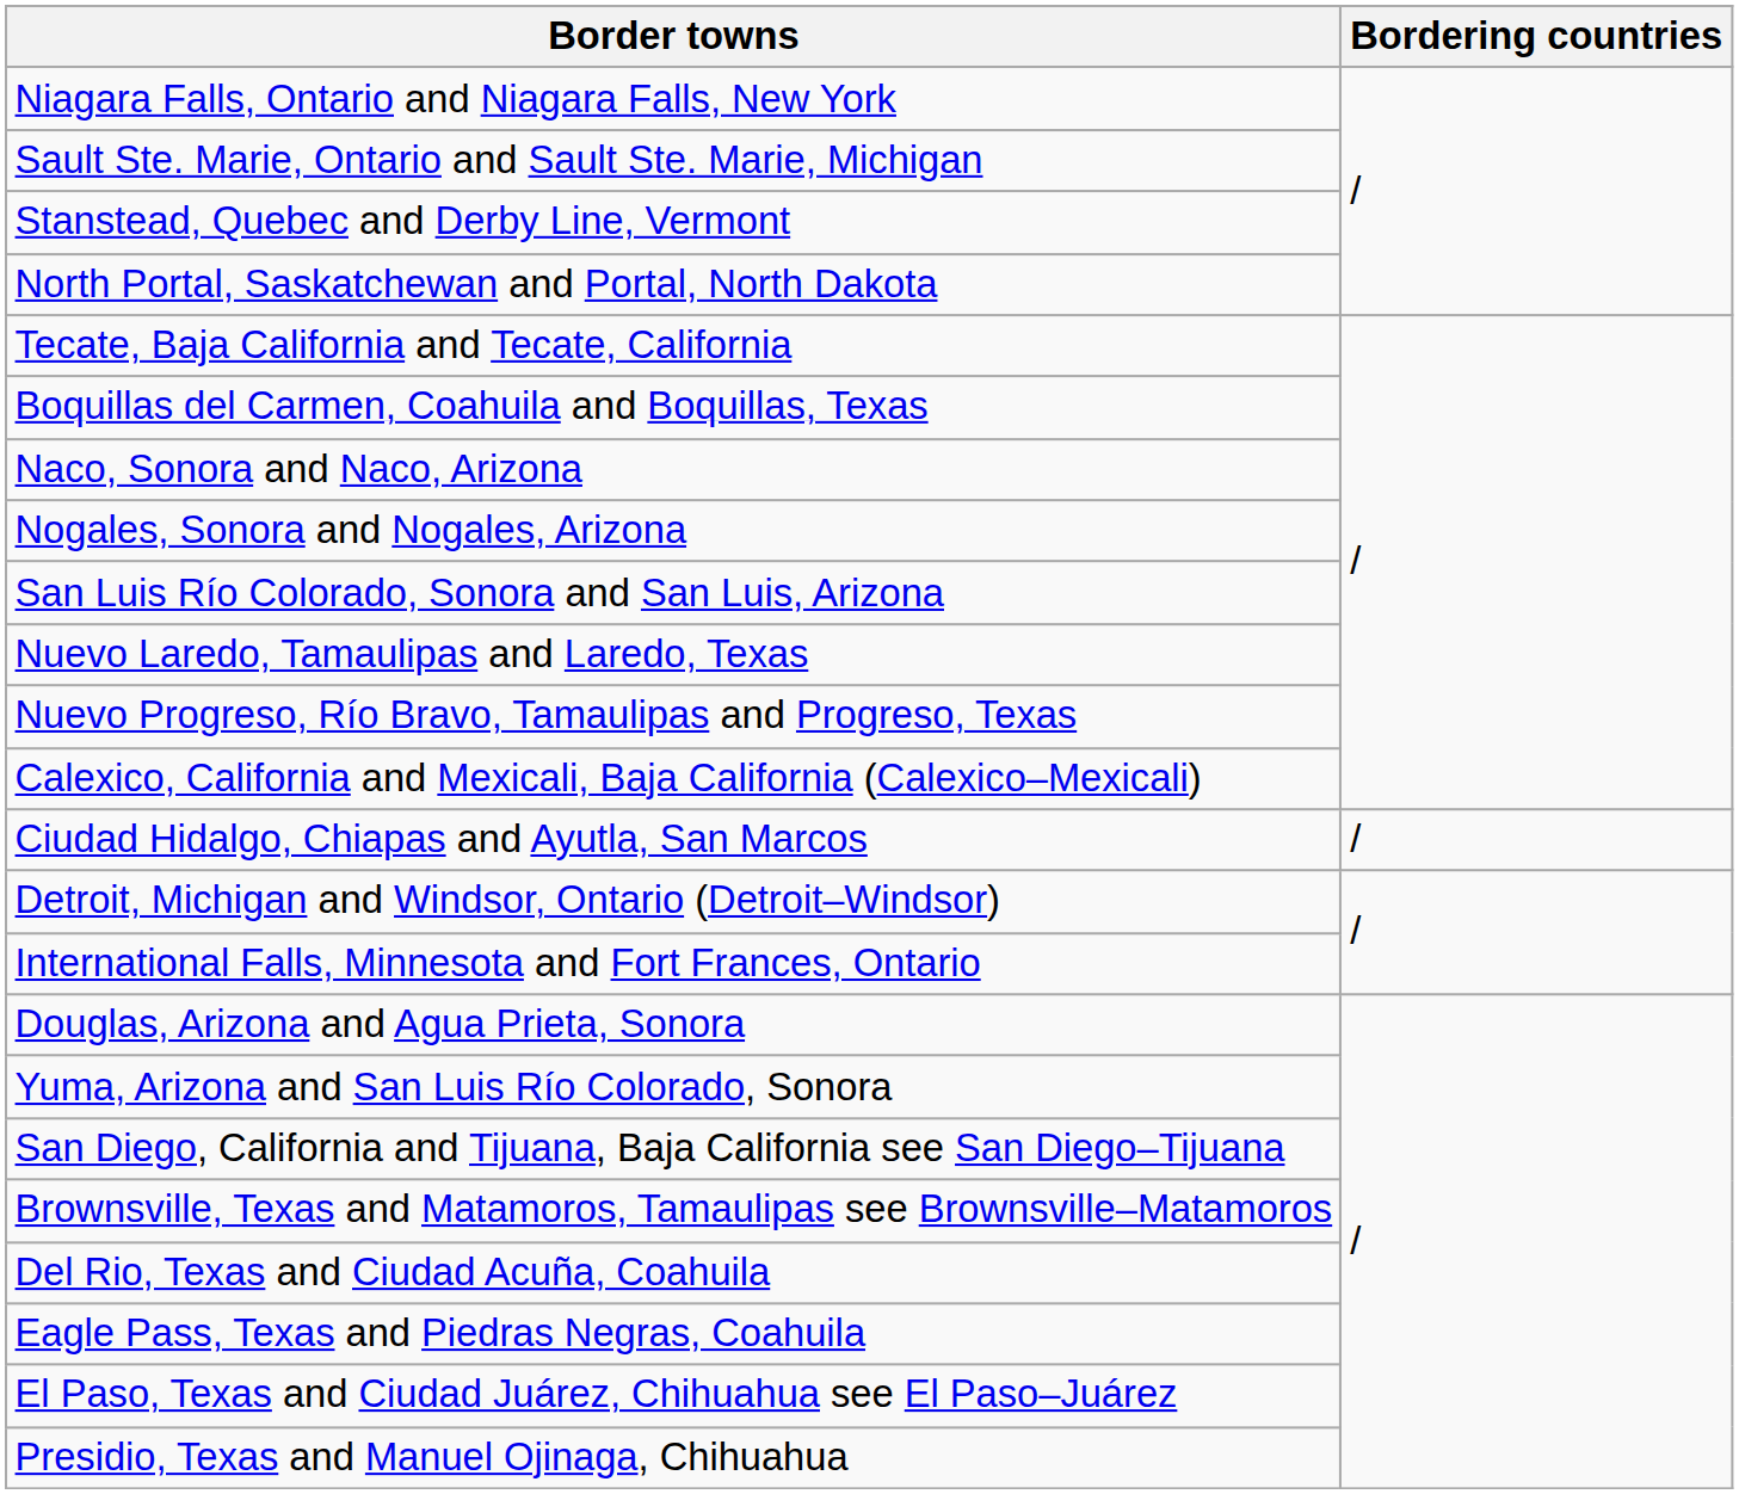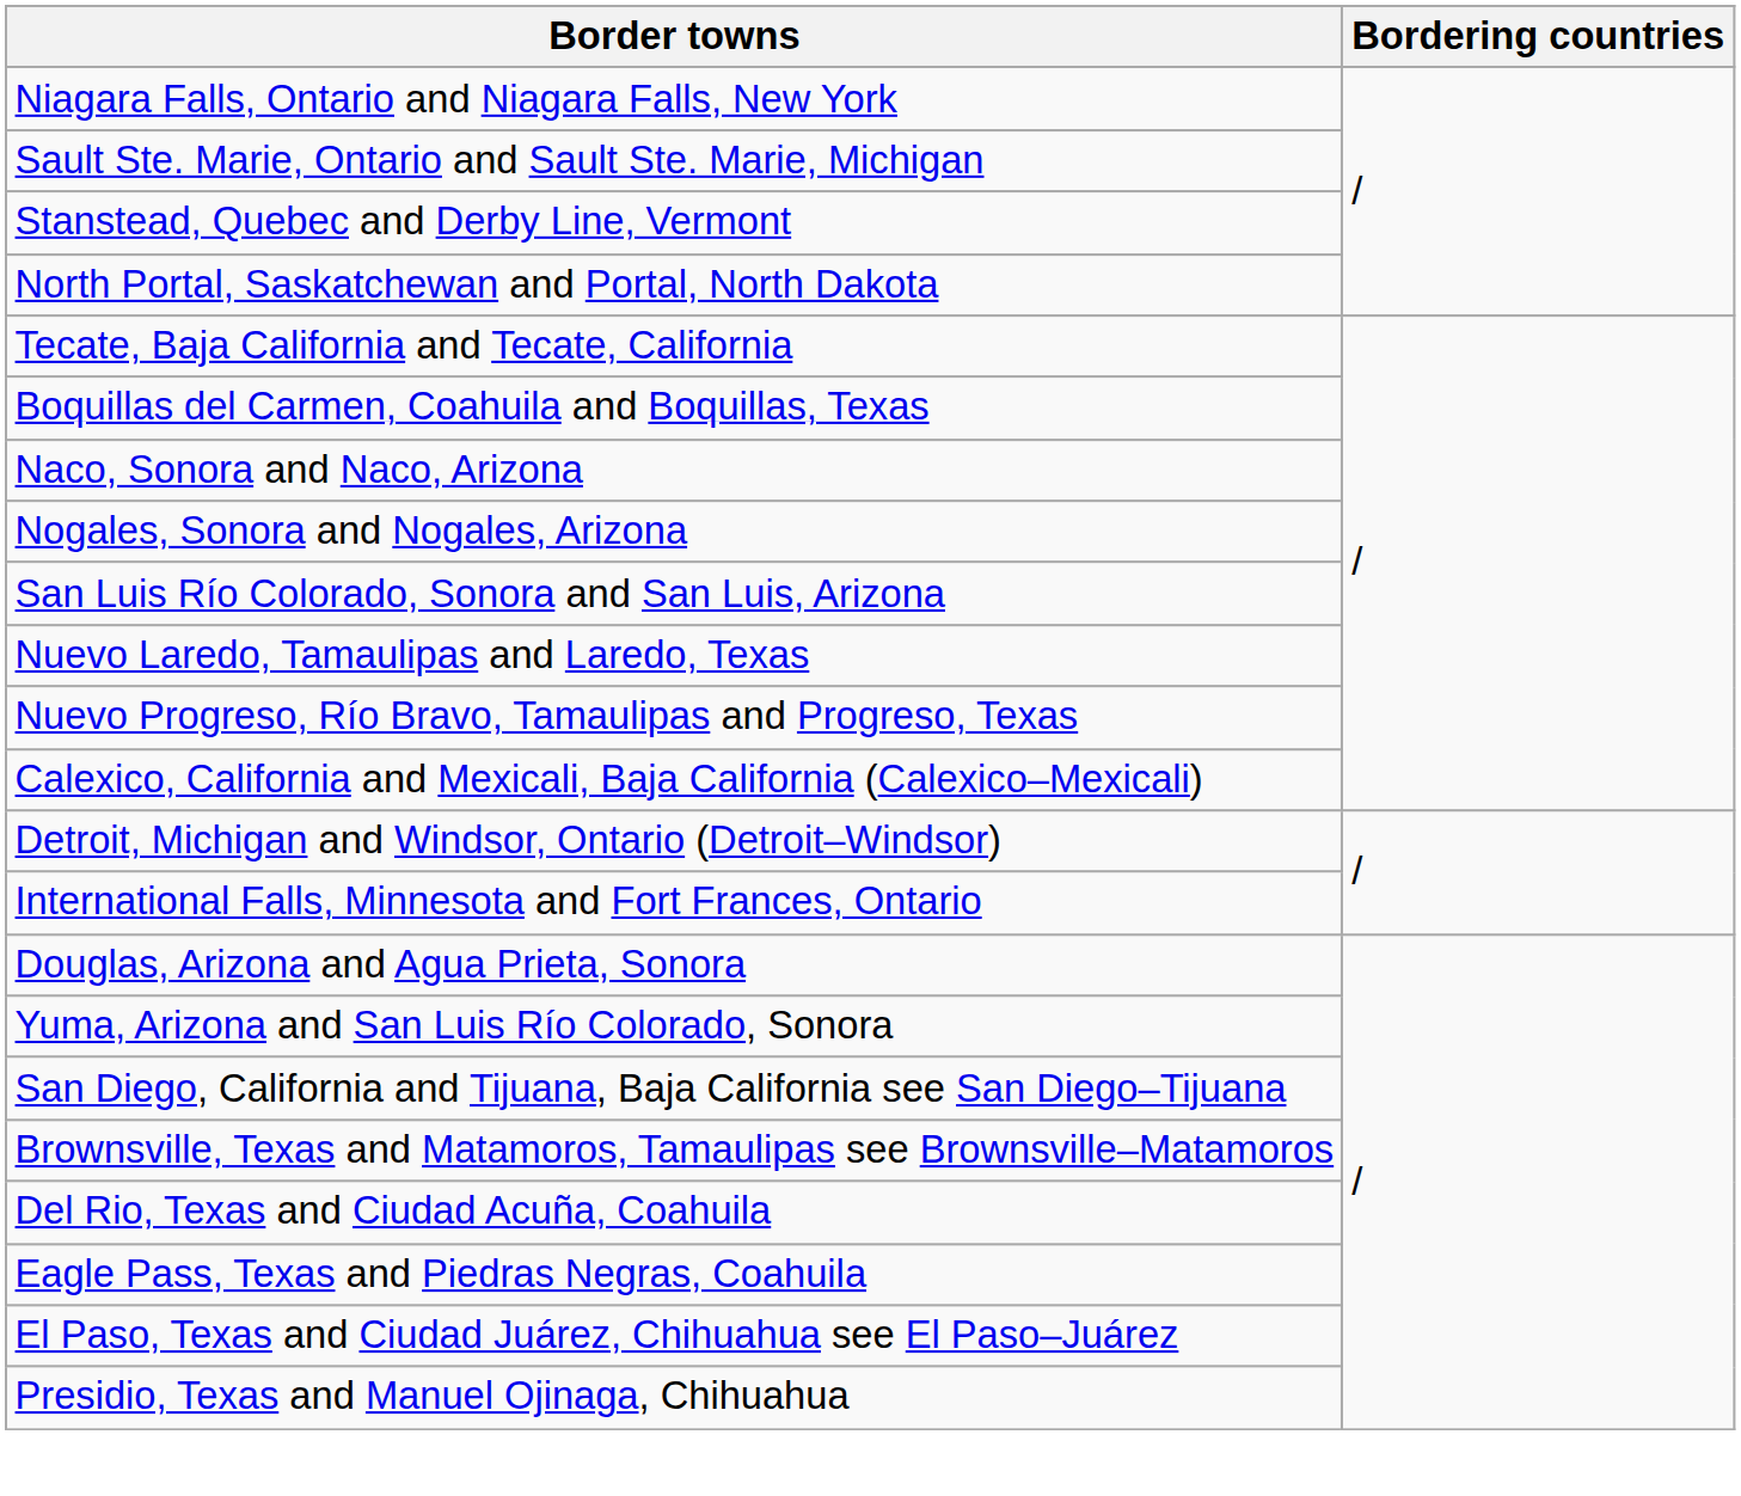- row: Ciudad Hidalgo, Chiapas and Ayutla, San Marcos | /
